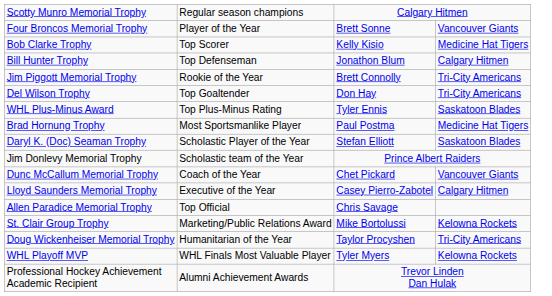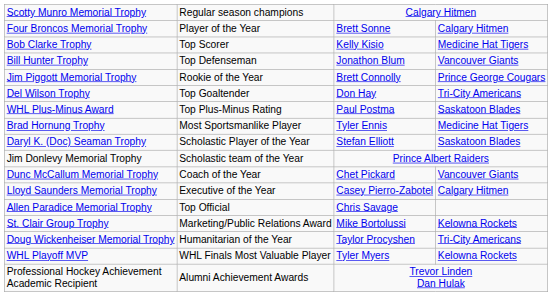Four Broncos Memorial Trophy | column 4: Vancouver Giants -> Calgary Hitmen
Bill Hunter Trophy | column 4: Calgary Hitmen -> Vancouver Giants
Jim Piggott Memorial Trophy | column 4: Tri-City Americans -> Prince George Cougars
WHL Plus-Minus Award | column 3: Tyler Ennis -> Paul Postma
Brad Hornung Trophy | column 3: Paul Postma -> Tyler Ennis
